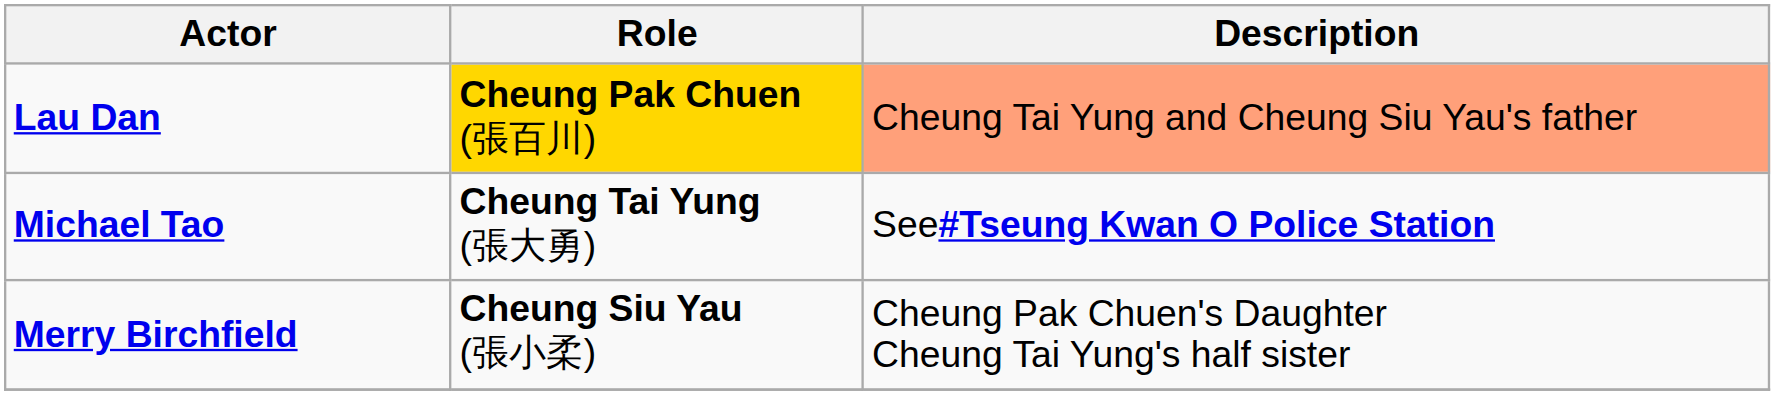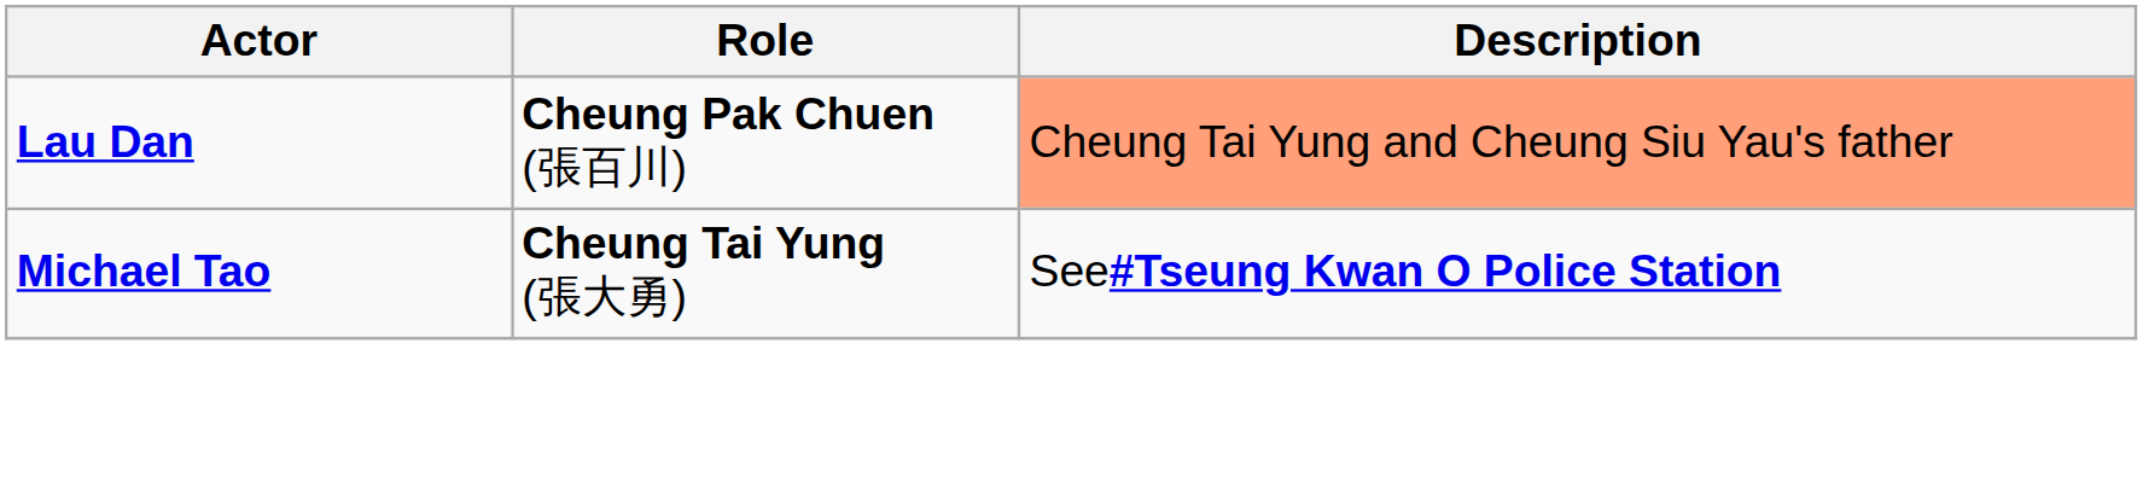Lau Dan | Role: gold background -> no background
- row: Merry Birchfield | Cheung Siu Yau (張小柔) | Cheung Pak Chuen's Daughter Cheung Tai Yung's half sister
